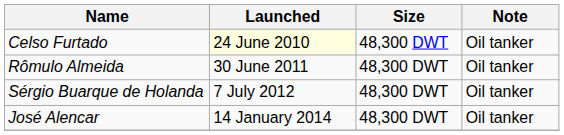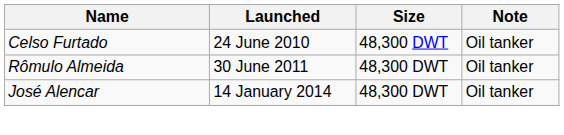Celso Furtado | Launched: lightyellow background -> no background
- row: Sérgio Buarque de Holanda | 7 July 2012 | 48,300 DWT | Oil tanker
